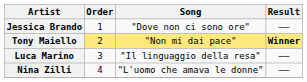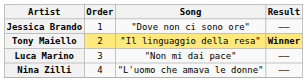Tony Maiello | Song: "Non mi dai pace" -> "Il linguaggio della resa"
Luca Marino | Song: "Il linguaggio della resa" -> "Non mi dai pace"
